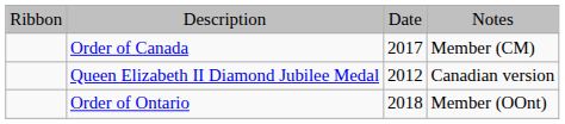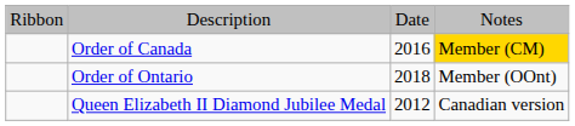Order of Canada | column 3: 2017 -> 2016
Order of Canada | column 4: no background -> gold background
rows swapped: Order of Ontario <-> Queen Elizabeth II Diamond Jubilee Medal
